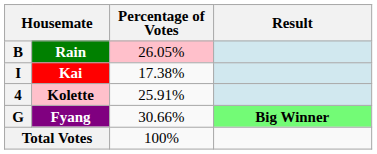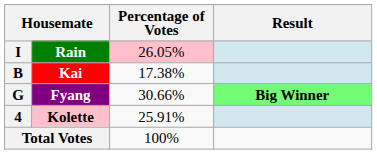Rain | column 1: B -> I
Kai | column 1: I -> B
rows swapped: Fyang <-> Kolette
